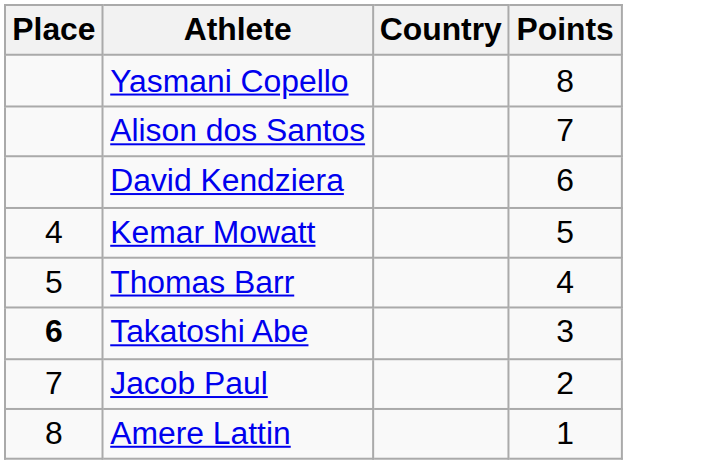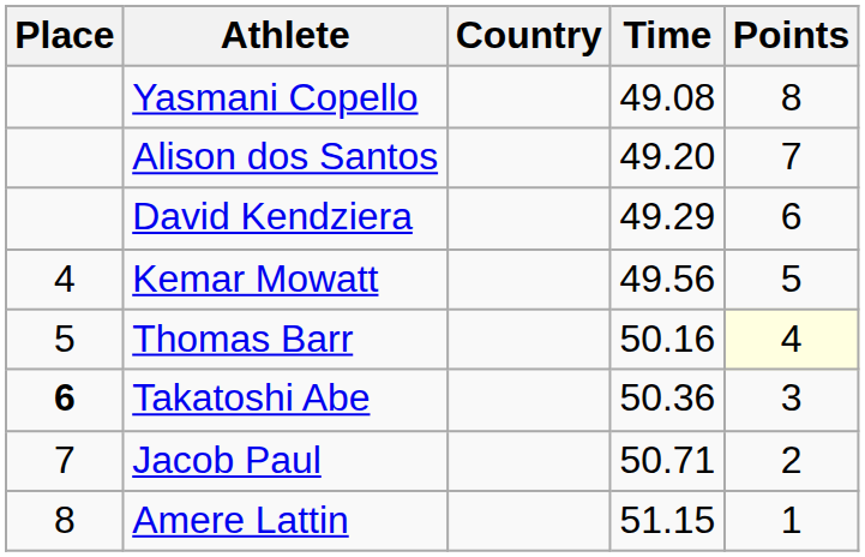+ column: Time | 49.08 | 49.20 | 49.29 | 49.56 | 50.16 | 50.36 | 50.71 | 51.15
Thomas Barr | Points: no background -> lightyellow background
